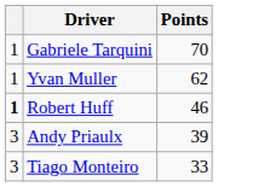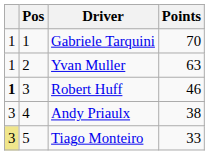+ column: Pos | 1 | 2 | 3 | 4 | 5
Yvan Muller | Points: 62 -> 63
Andy Priaulx | Points: 39 -> 38
Tiago Monteiro | column 1: no background -> khaki background
